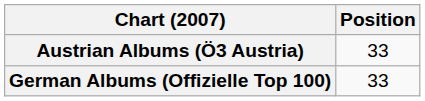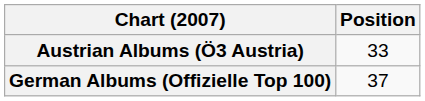German Albums (Offizielle Top 100) | Position: 33 -> 37
